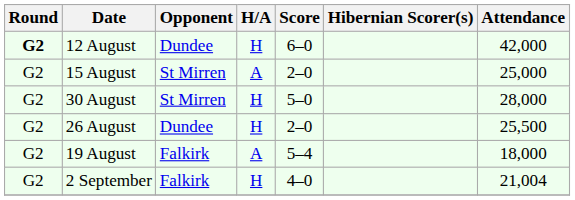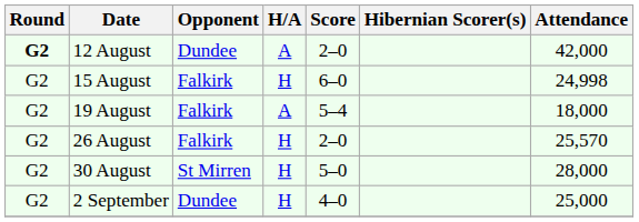12 August | H/A: H -> A
12 August | Score: 6–0 -> 2–0
15 August | Opponent: St Mirren -> Falkirk
15 August | H/A: A -> H
15 August | Score: 2–0 -> 6–0
15 August | Attendance: 25,000 -> 24,998
rows swapped: 19 August <-> 30 August
26 August | Opponent: Dundee -> Falkirk
26 August | Attendance: 25,500 -> 25,570
2 September | Opponent: Falkirk -> Dundee
2 September | Attendance: 21,004 -> 25,000
